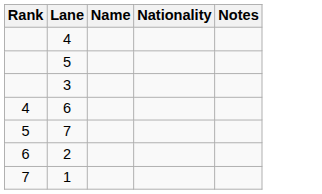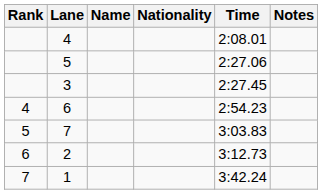+ column: Time | 2:08.01 | 2:27.06 | 2:27.45 | 2:54.23 | 3:03.83 | 3:12.73 | 3:42.24
